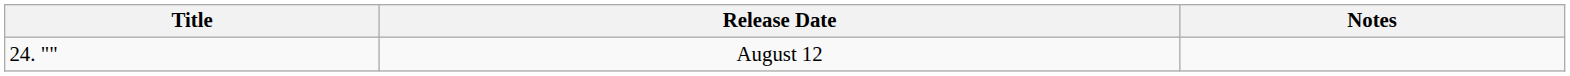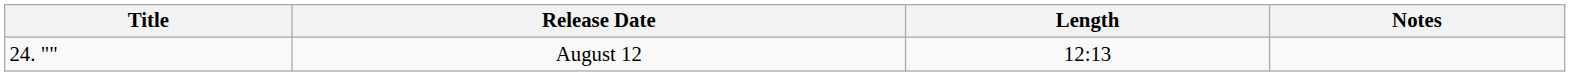+ column: Length | 12:13
